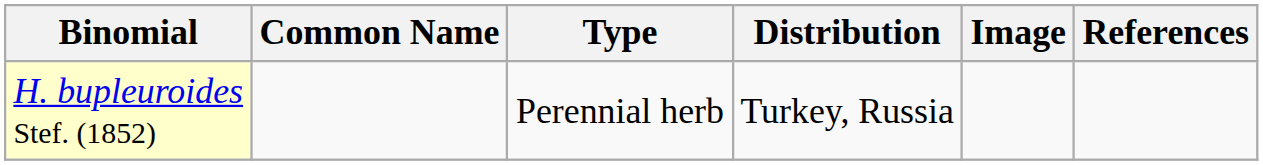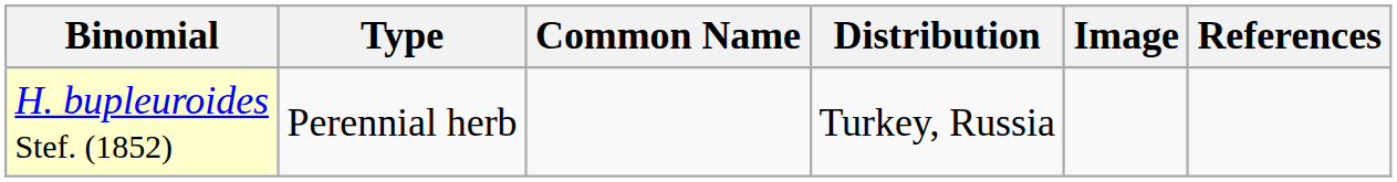columns swapped: Common Name <-> Type
